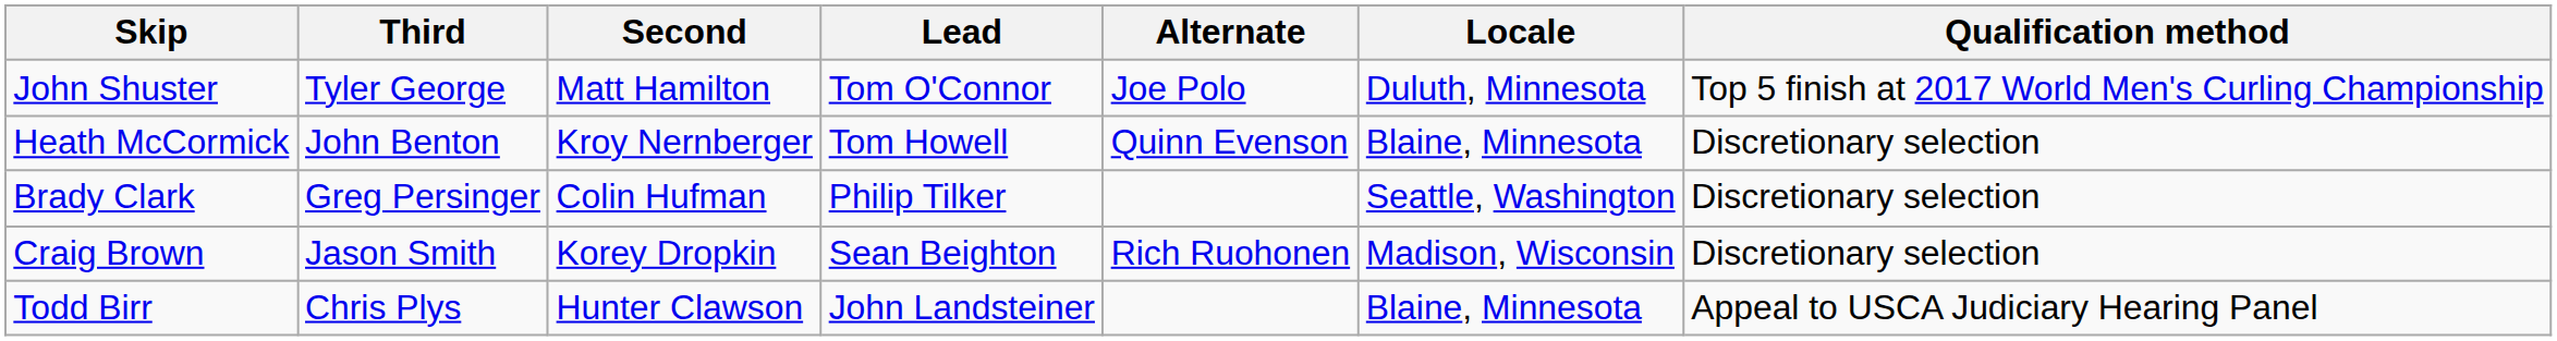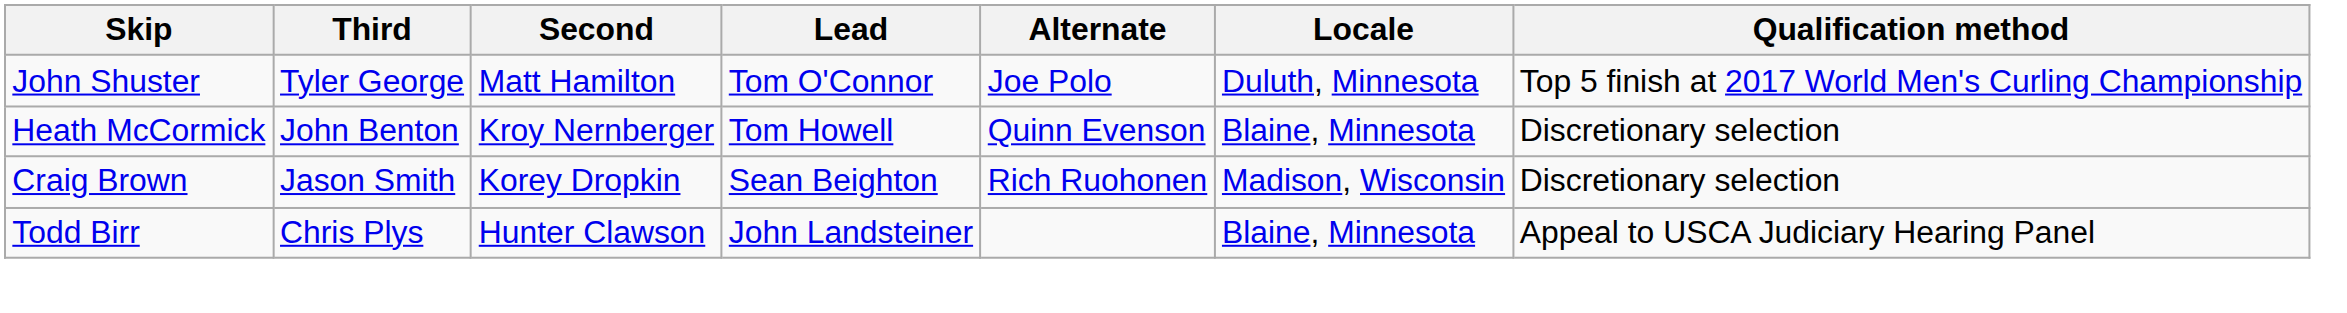- row: Brady Clark | Greg Persinger | Colin Hufman | Philip Tilker | Seattle, Washington | Discretionary selection
